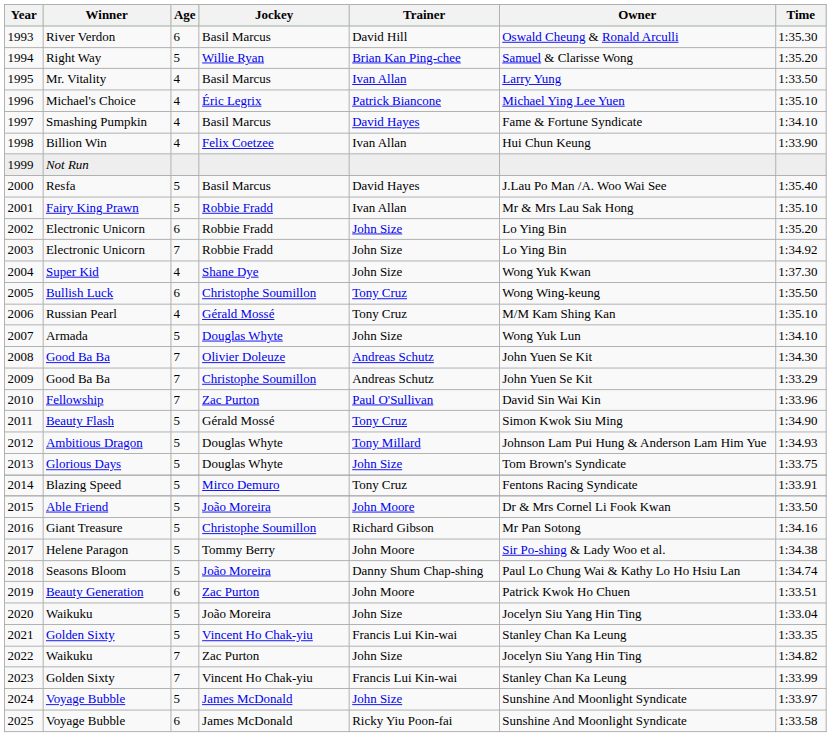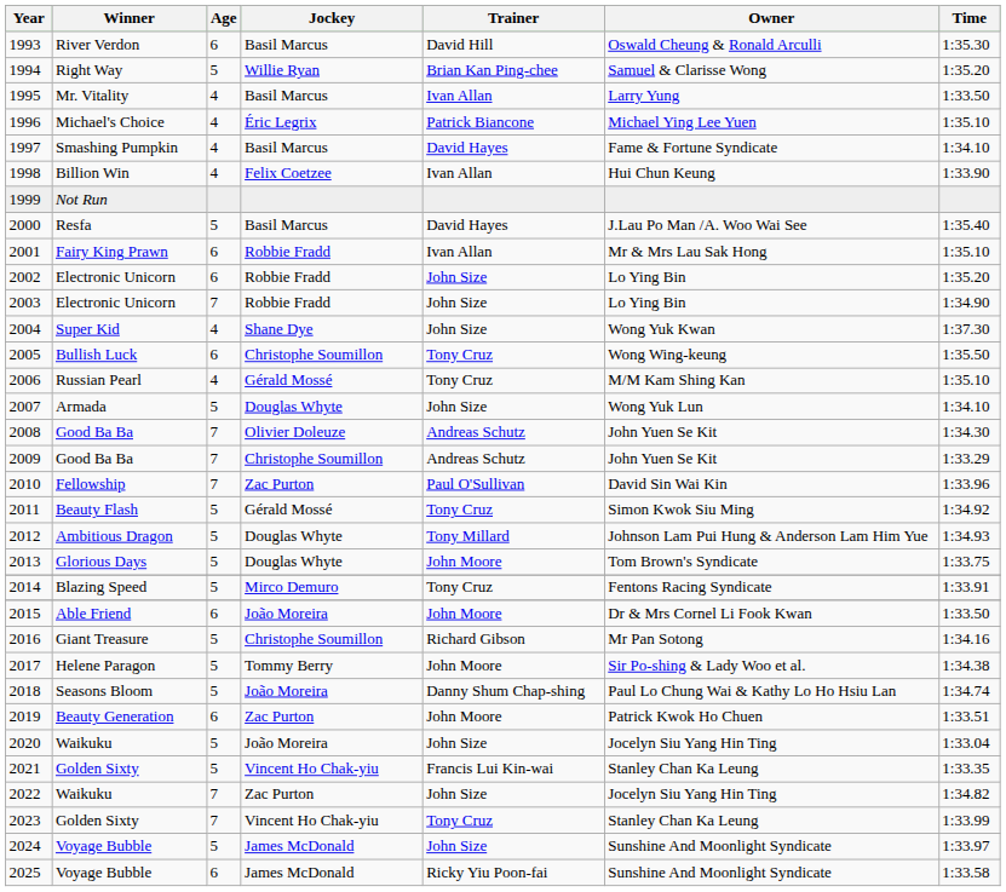2001 | Age: 5 -> 6
2003 | Time: 1:34.92 -> 1:34.90
2011 | Time: 1:34.90 -> 1:34.92
2013 | Trainer: John Size -> John Moore
2015 | Age: 5 -> 6
2023 | Trainer: Francis Lui Kin-wai -> Tony Cruz
